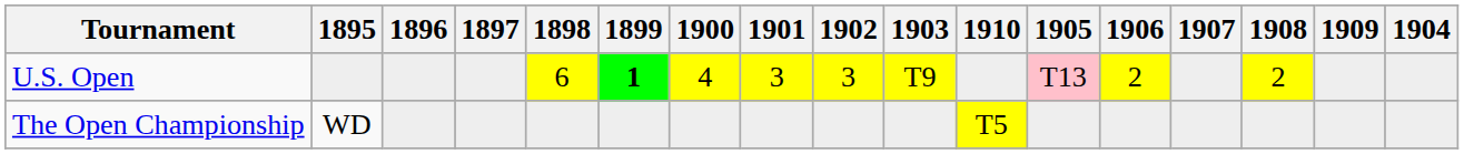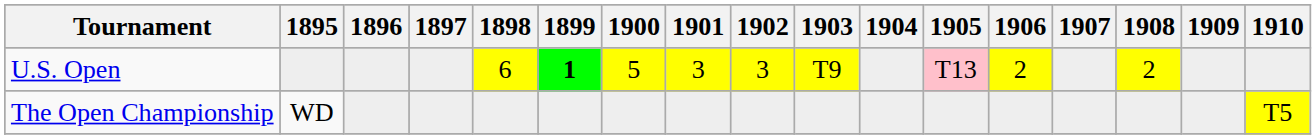columns swapped: 1904 <-> 1910
U.S. Open | 1900: 4 -> 5
